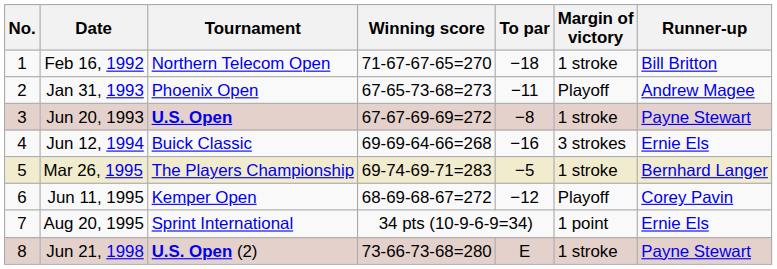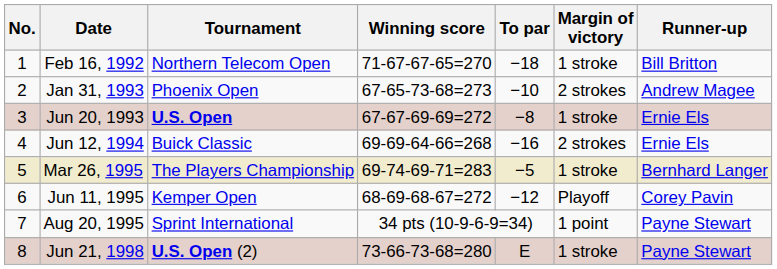Jan 31, 1993 | To par: −11 -> −10
Jan 31, 1993 | Margin of victory: Playoff -> 2 strokes
Jun 20, 1993 | Runner-up: Payne Stewart -> Ernie Els
Jun 12, 1994 | Margin of victory: 3 strokes -> 2 strokes
Aug 20, 1995 | Runner-up: Ernie Els -> Payne Stewart
